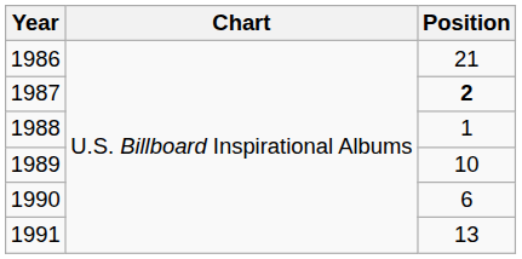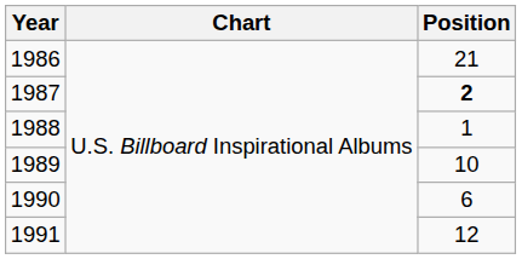1991 | Position: 13 -> 12
